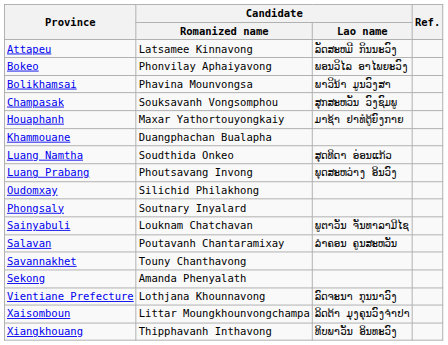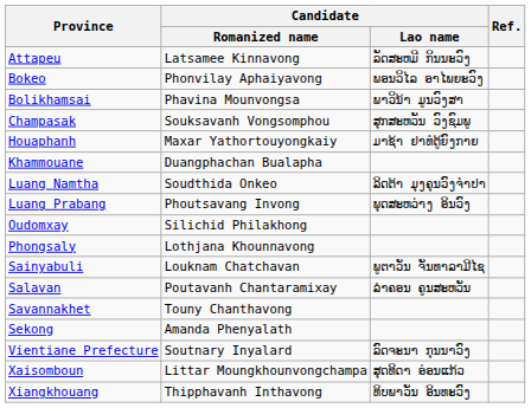Luang Namtha | Candidate / Lao name: ສຸດທິດາ ອ່ອນແກ້ວ -> ລິດຕ້າ ມຸງຄຸນວົງຈຳປາ
Phongsaly | Candidate / Romanized name: Soutnary Inyalard -> Lothjana Khounnavong
Vientiane Prefecture | Candidate / Romanized name: Lothjana Khounnavong -> Soutnary Inyalard
Xaisomboun | Candidate / Lao name: ລິດຕ້າ ມຸງຄຸນວົງຈຳປາ -> ສຸດທິດາ ອ່ອນແກ້ວ
